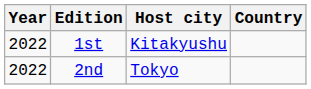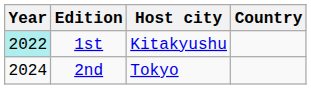1st | Year: no background -> paleturquoise background
2nd | Year: 2022 -> 2024
